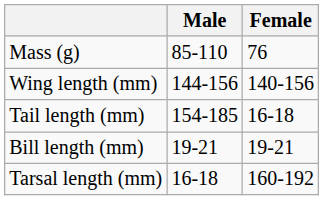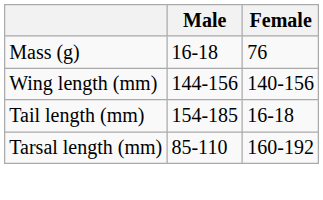Mass (g) | Male: 85-110 -> 16-18
- row: Bill length (mm) | 19-21 | 19-21
Tarsal length (mm) | Male: 16-18 -> 85-110
